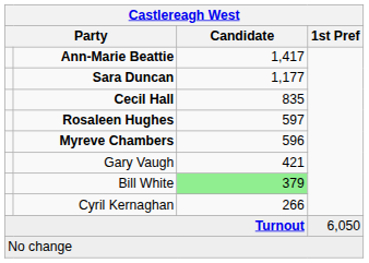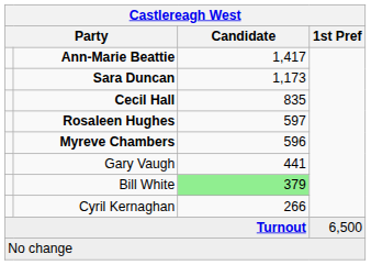Sara Duncan | Candidate: 1,177 -> 1,173
Gary Vaugh | Candidate: 421 -> 441
Turnout | 1st Pref: 6,050 -> 6,500
